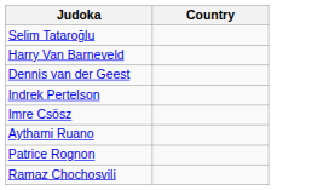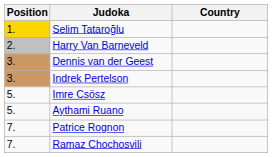+ column: Position | 1. | 2. | 3. | 3. | 5. | 5. | 7. | 7.
